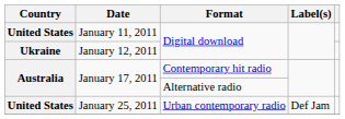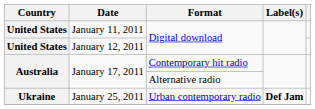January 12, 2011 | Country: Ukraine -> United States
January 25, 2011 | Country: United States -> Ukraine
January 25, 2011 | Label(s): normal -> bold
